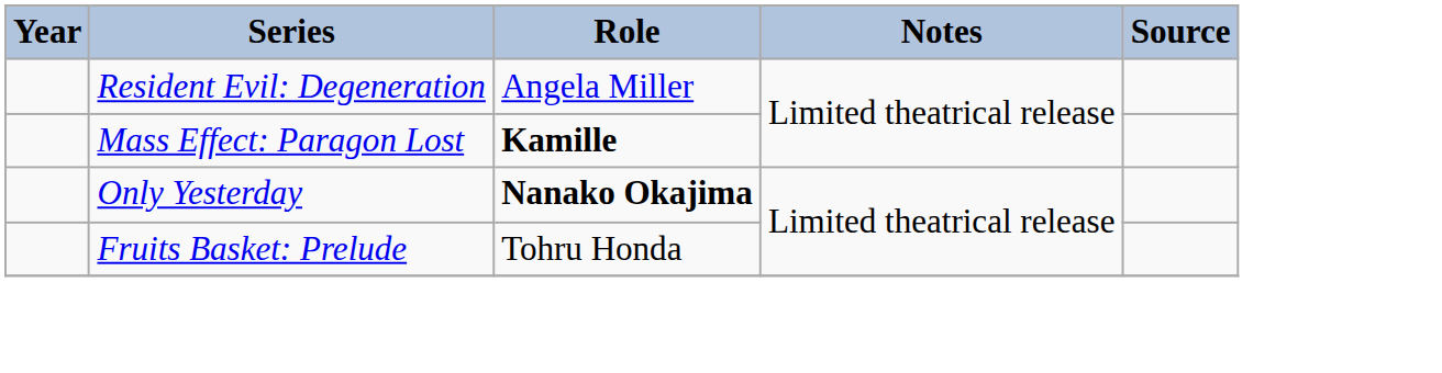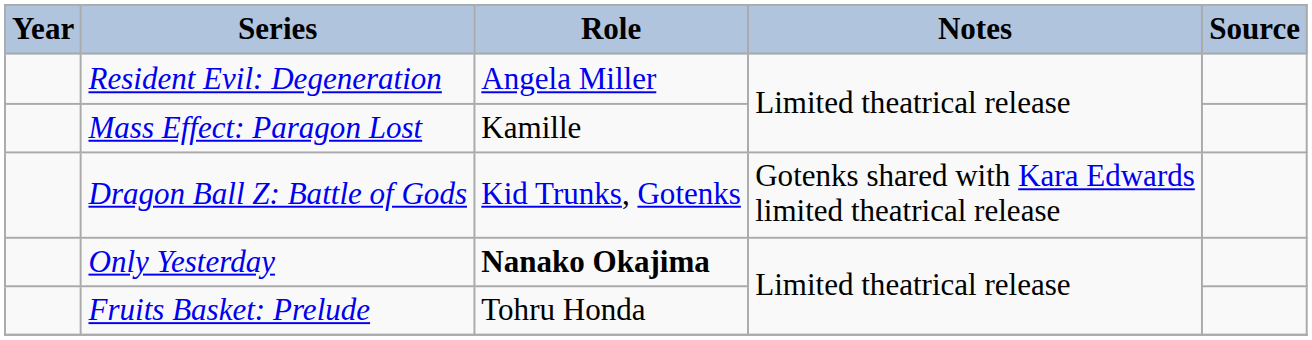Mass Effect: Paragon Lost | Role: bold -> normal
+ row: Dragon Ball Z: Battle of Gods | Kid Trunks, Gotenks | Gotenks shared with Kara Edwards limited theatrical release
